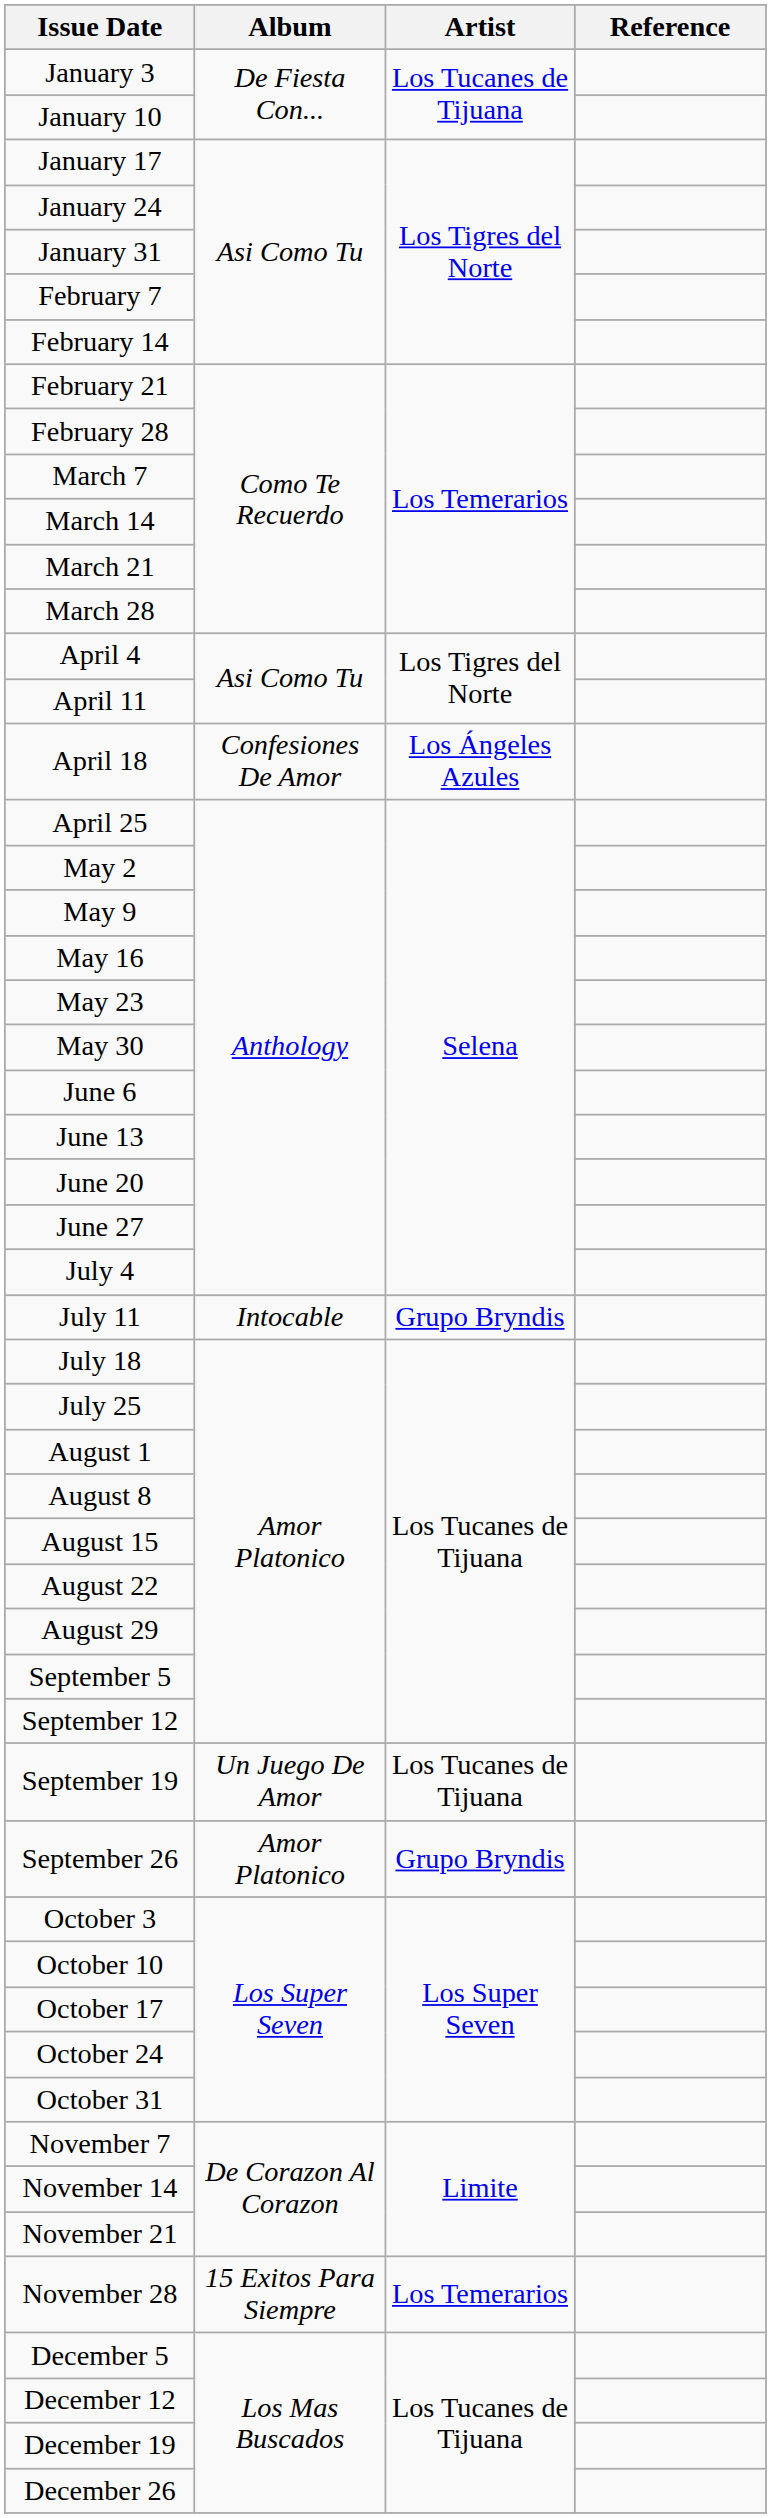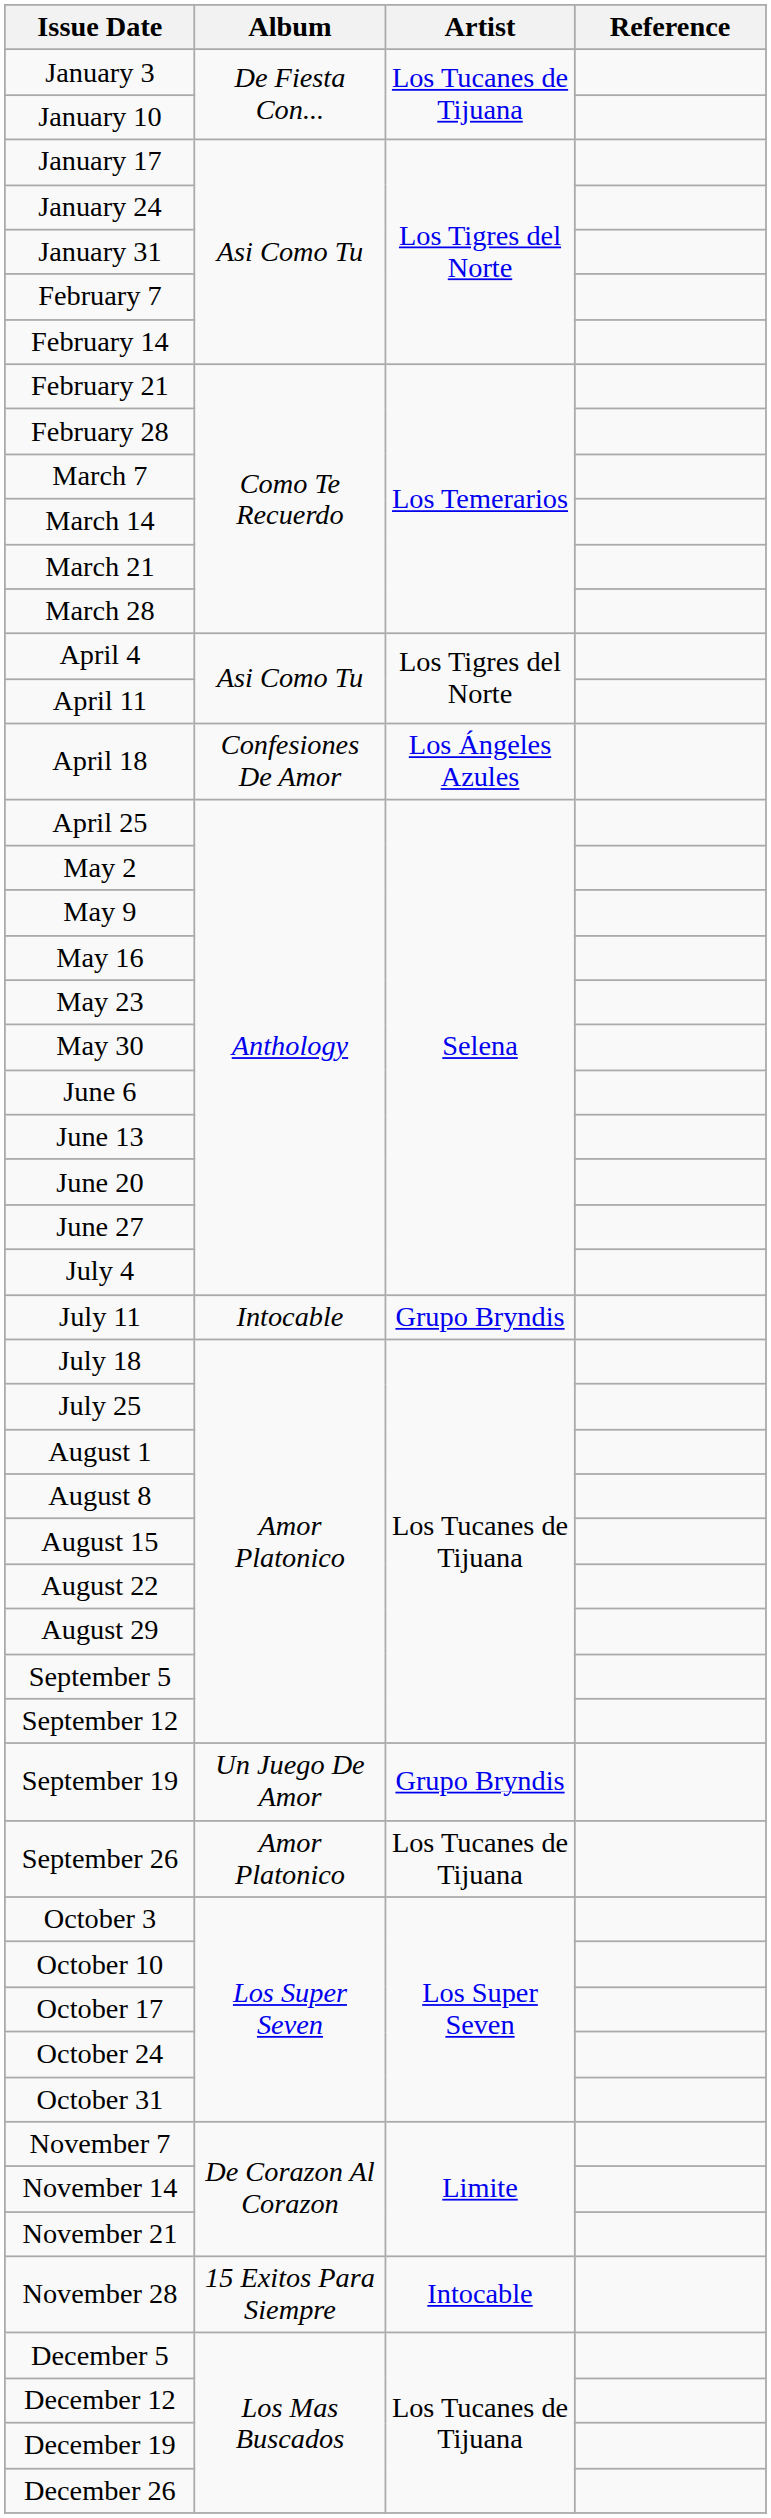September 19 | Artist: Los Tucanes de Tijuana -> Grupo Bryndis
September 26 | Artist: Grupo Bryndis -> Los Tucanes de Tijuana
November 28 | Artist: Los Temerarios -> Intocable
